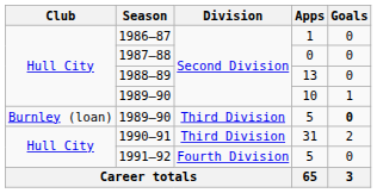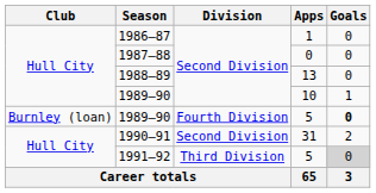1989–90 / 5 | Division: Third Division -> Fourth Division
1990–91 | Division: Third Division -> Second Division
1991–92 | Division: Fourth Division -> Third Division
1991–92 | Goals: no background -> lightgrey background
